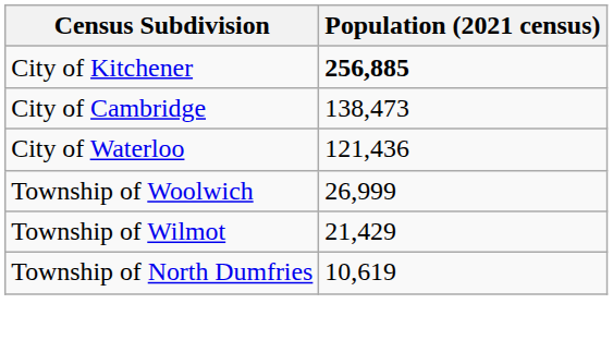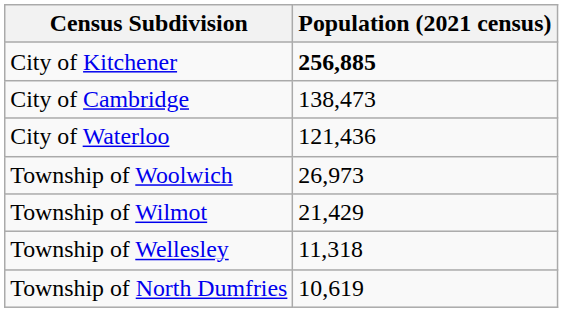Township of Woolwich | Population (2021 census): 26,999 -> 26,973
+ row: Township of Wellesley | 11,318
